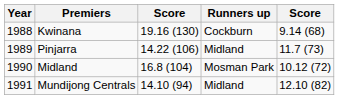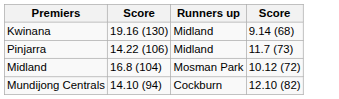- column: Year | 1988 | 1989 | 1990 | 1991
Kwinana | Runners up: Cockburn -> Midland
Mundijong Centrals | Runners up: Midland -> Cockburn
